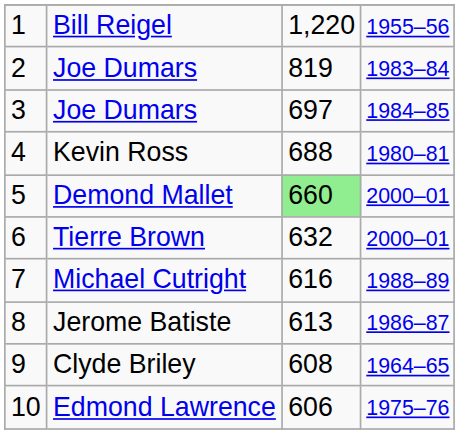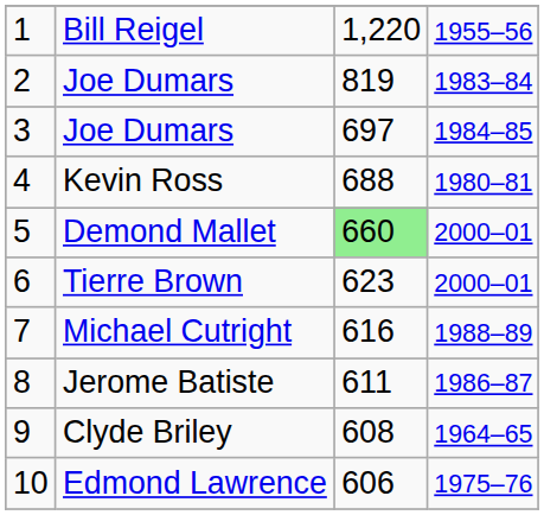Tierre Brown | column 3: 632 -> 623
Jerome Batiste | column 3: 613 -> 611
